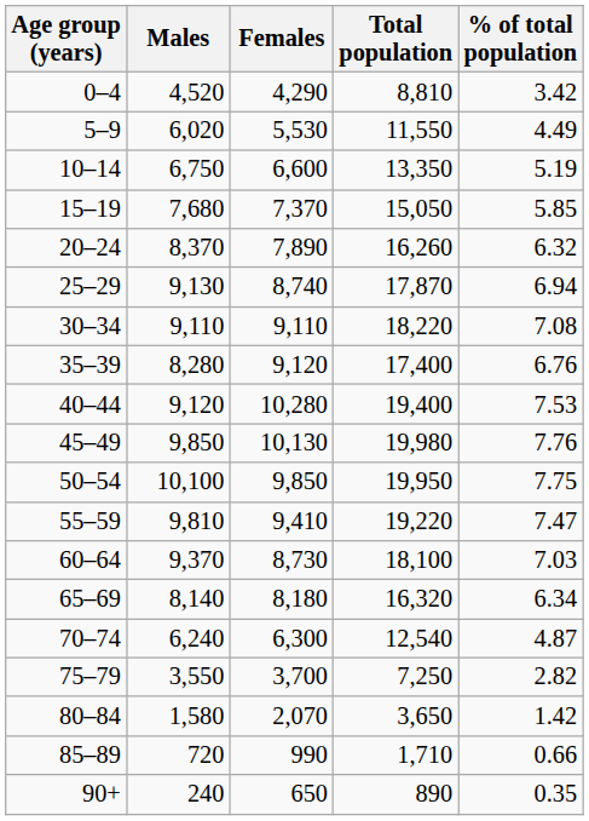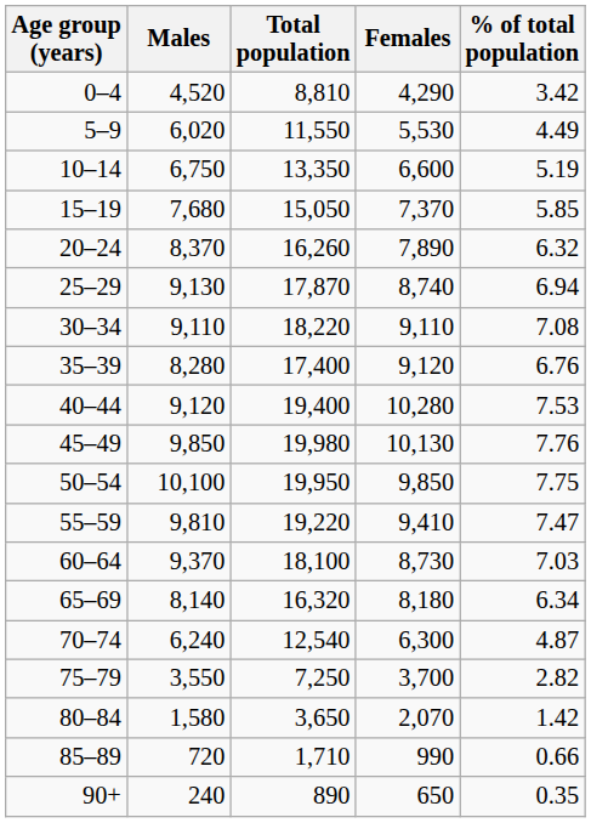columns swapped: Females <-> Total population
